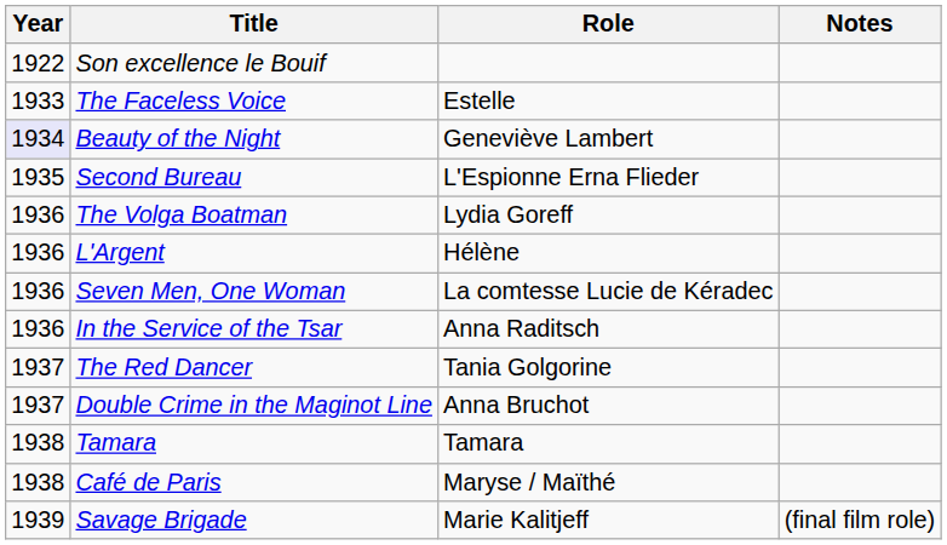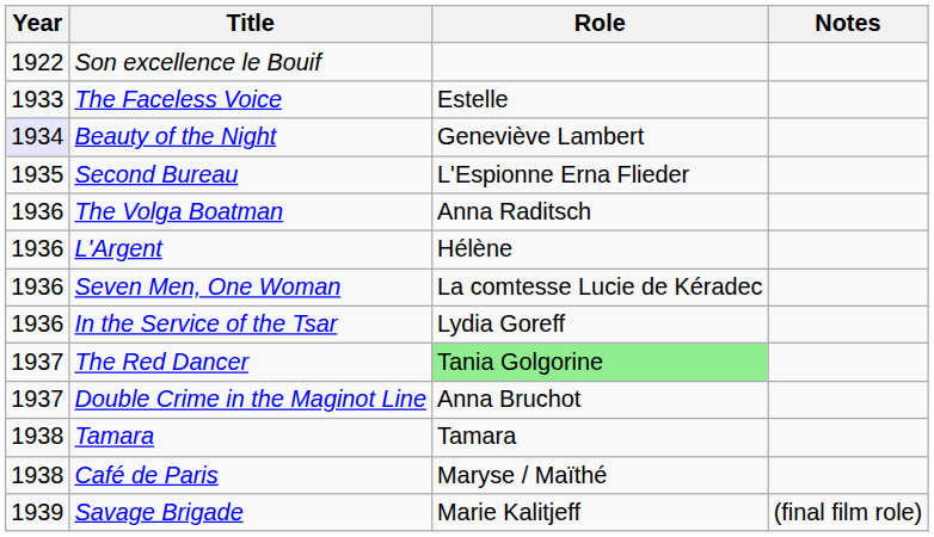The Volga Boatman | Role: Lydia Goreff -> Anna Raditsch
In the Service of the Tsar | Role: Anna Raditsch -> Lydia Goreff
The Red Dancer | Role: no background -> lightgreen background
